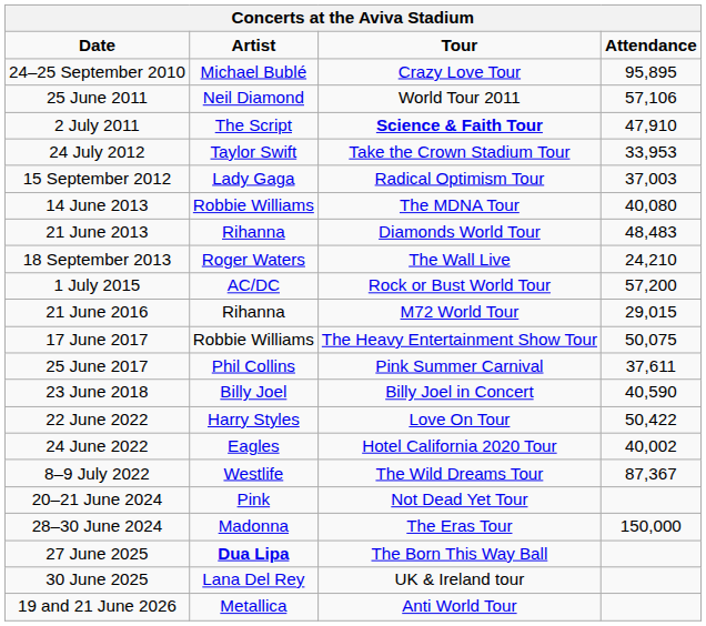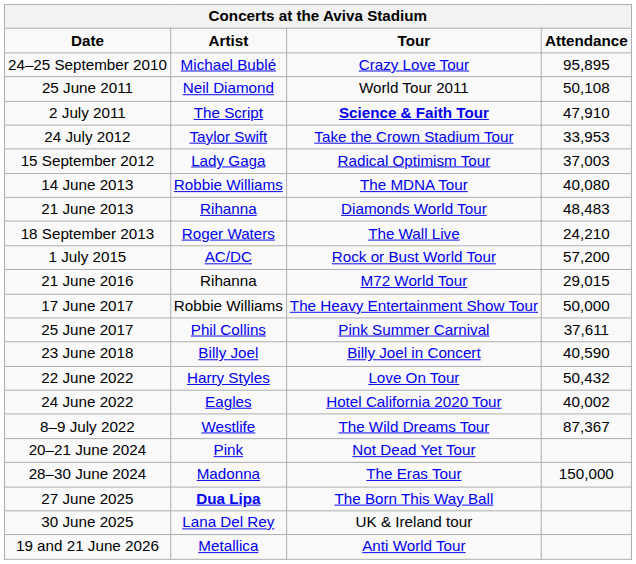25 June 2011 | Attendance: 57,106 -> 50,108
17 June 2017 | Attendance: 50,075 -> 50,000
22 June 2022 | Attendance: 50,422 -> 50,432
